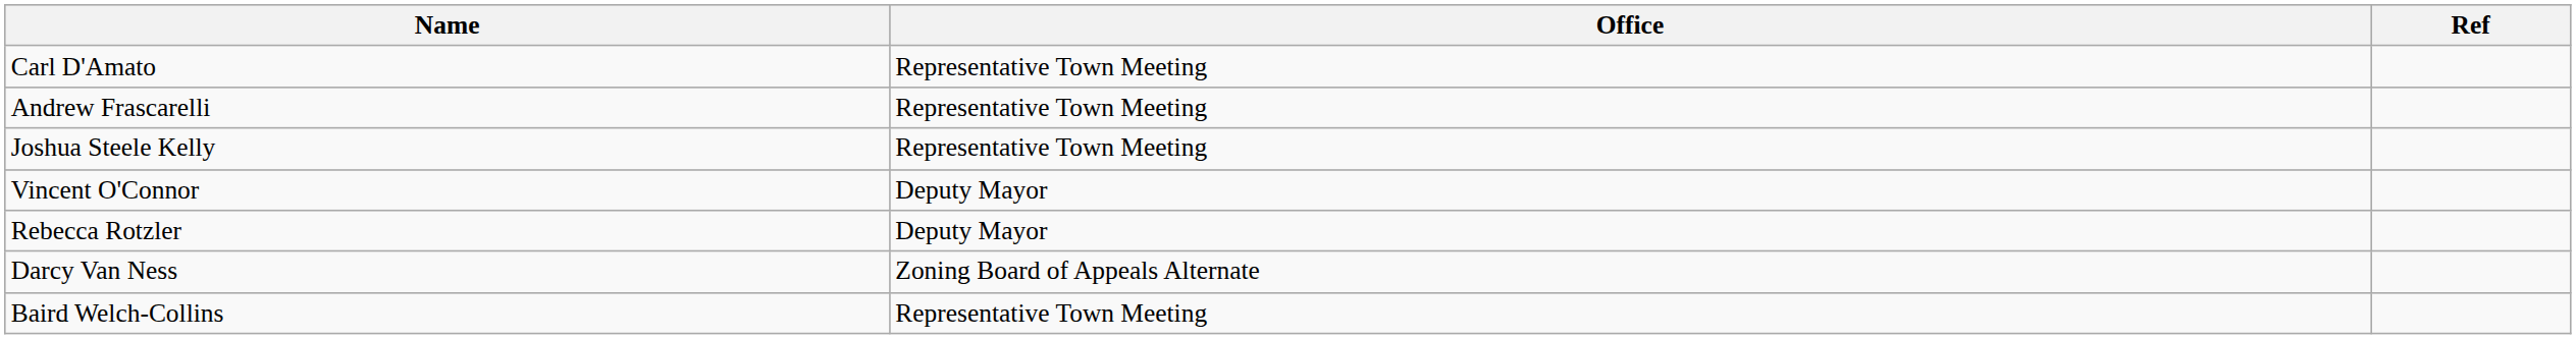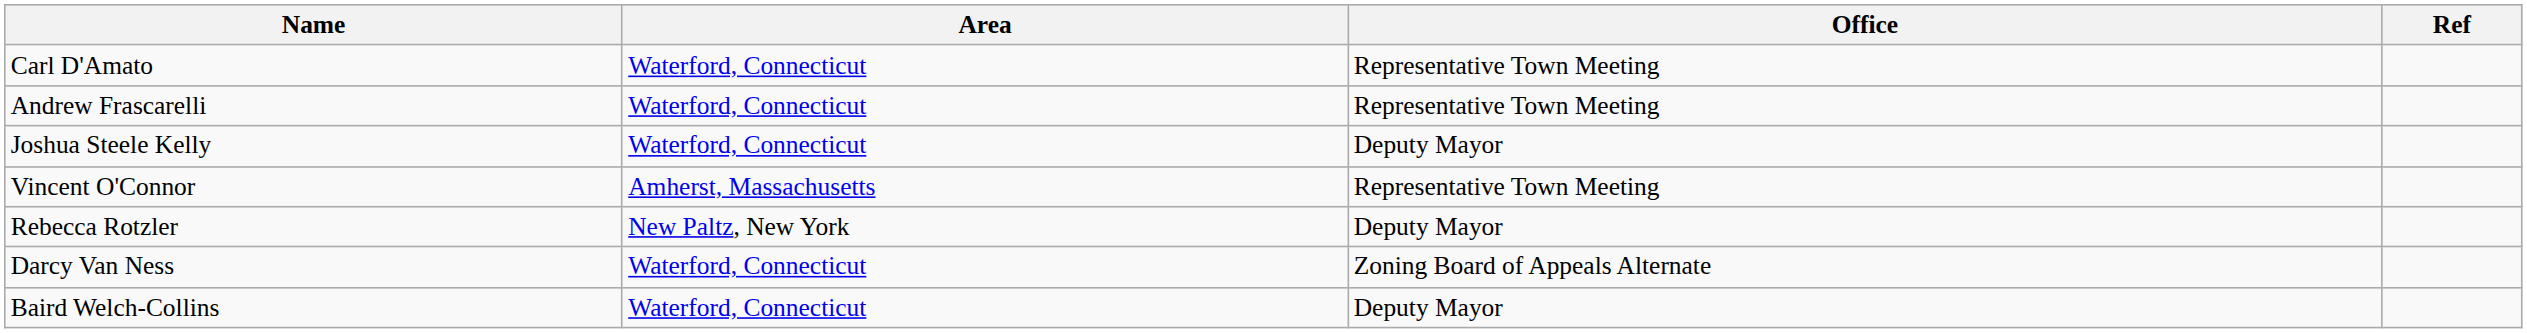+ column: Area | Waterford, Connecticut | Waterford, Connecticut | Waterford, Connecticut | Amherst, Massachusetts | New Paltz, New York | Waterford, Connecticut | Waterford, Connecticut
Joshua Steele Kelly | Office: Representative Town Meeting -> Deputy Mayor
Vincent O'Connor | Office: Deputy Mayor -> Representative Town Meeting
Baird Welch-Collins | Office: Representative Town Meeting -> Deputy Mayor
